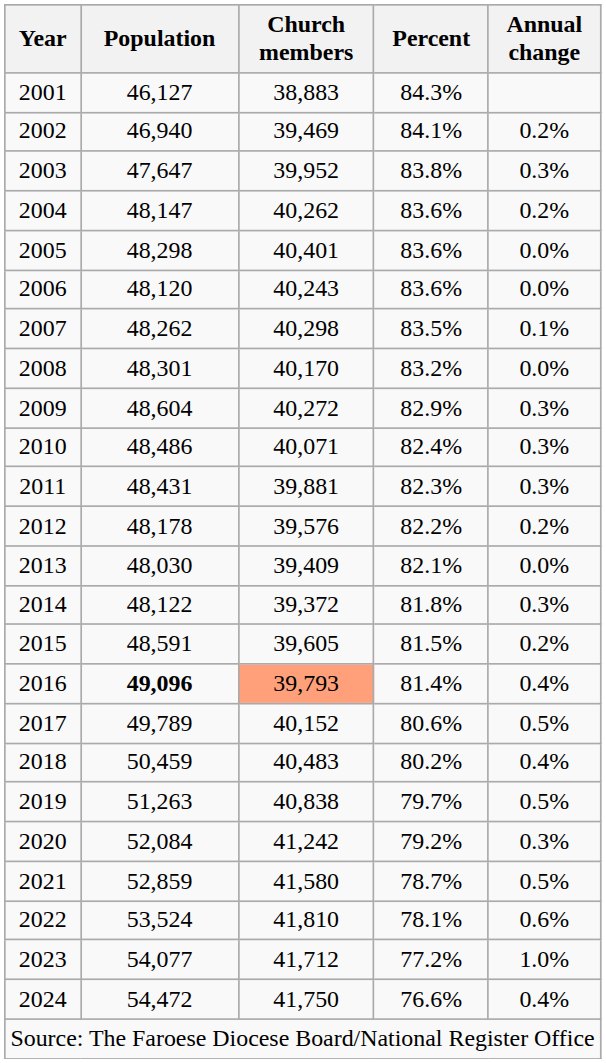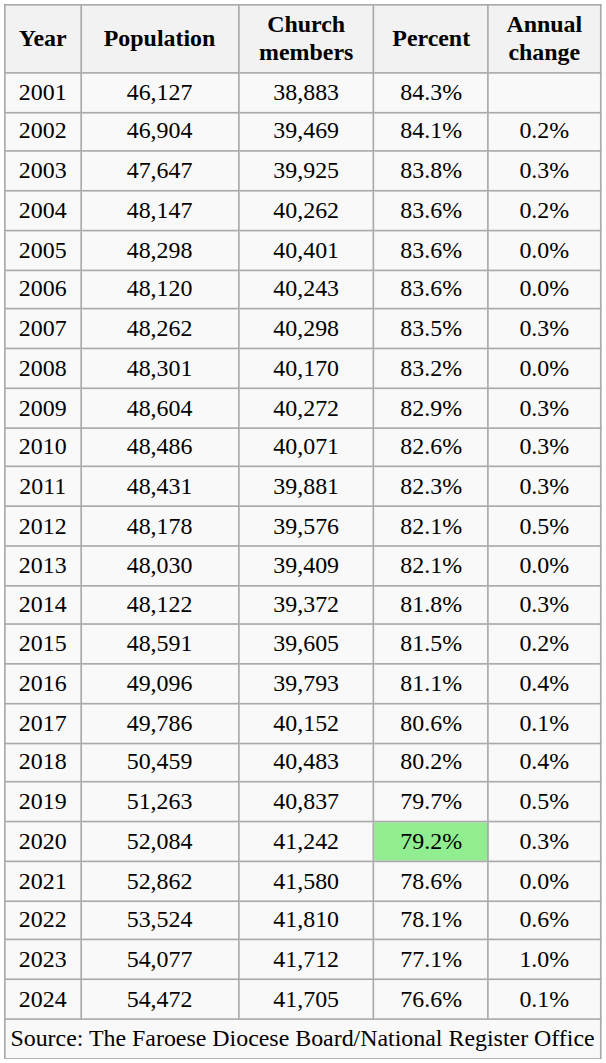2002 | Population: 46,940 -> 46,904
2003 | Church members: 39,952 -> 39,925
2007 | Annual change: 0.1% -> 0.3%
2010 | Percent: 82.4% -> 82.6%
2012 | Percent: 82.2% -> 82.1%
2012 | Annual change: 0.2% -> 0.5%
2016 | Population: bold -> normal
2016 | Church members: lightsalmon background -> no background
2016 | Percent: 81.4% -> 81.1%
2017 | Population: 49,789 -> 49,786
2017 | Annual change: 0.5% -> 0.1%
2019 | Church members: 40,838 -> 40,837
2020 | Percent: no background -> lightgreen background
2021 | Population: 52,859 -> 52,862
2021 | Percent: 78.7% -> 78.6%
2021 | Annual change: 0.5% -> 0.0%
2023 | Percent: 77.2% -> 77.1%
2024 | Church members: 41,750 -> 41,705
2024 | Annual change: 0.4% -> 0.1%
